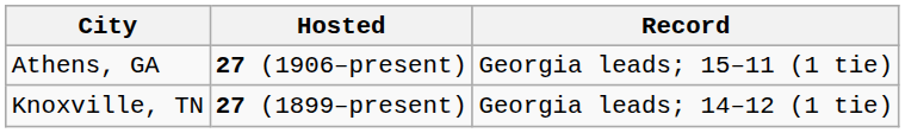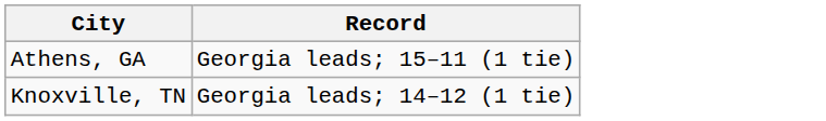- column: Hosted | 27 (1906–present) | 27 (1899–present)
